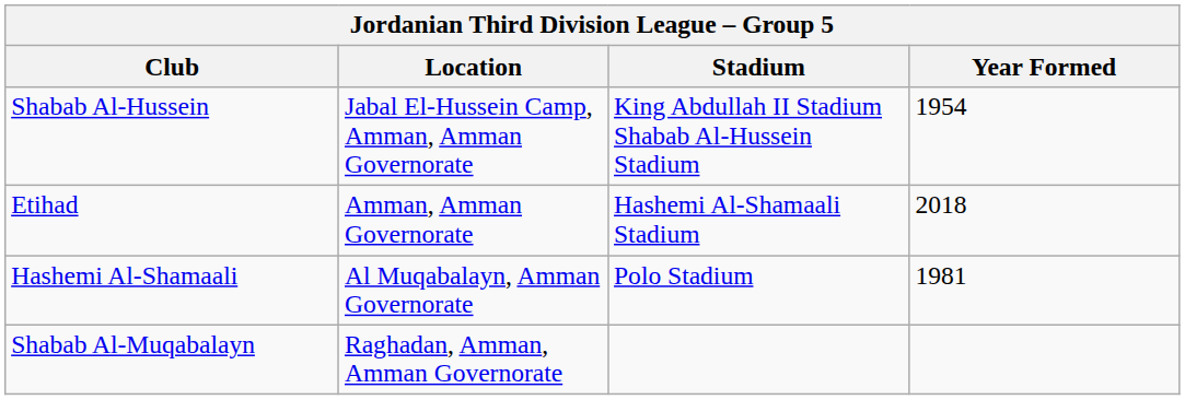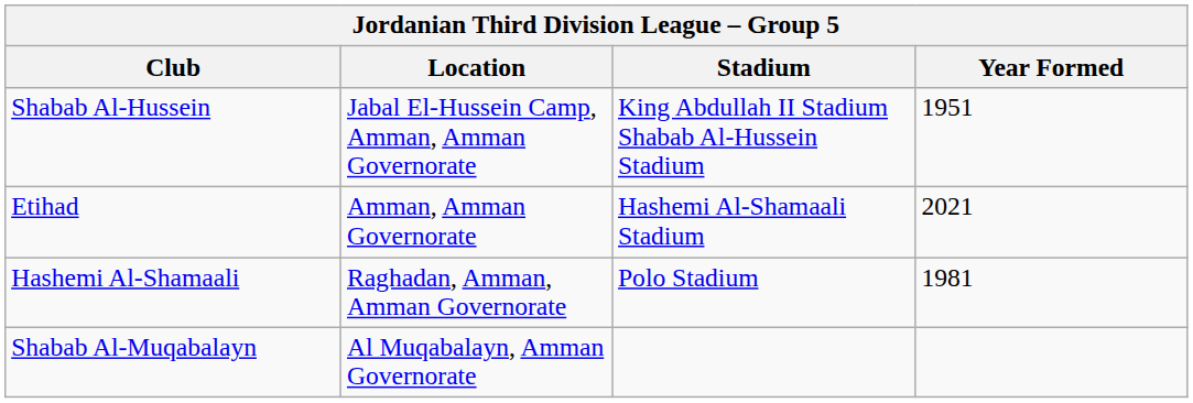Shabab Al-Hussein | Year Formed: 1954 -> 1951
Etihad | Year Formed: 2018 -> 2021
Hashemi Al-Shamaali | Location: Al Muqabalayn, Amman Governorate -> Raghadan, Amman, Amman Governorate
Shabab Al-Muqabalayn | Location: Raghadan, Amman, Amman Governorate -> Al Muqabalayn, Amman Governorate
